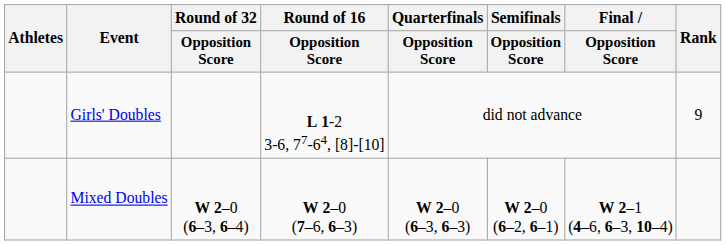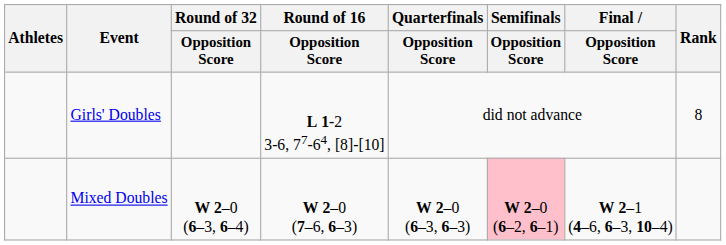Girls' Doubles | Rank: 9 -> 8
Mixed Doubles | Semifinals / Opposition Score: no background -> pink background
